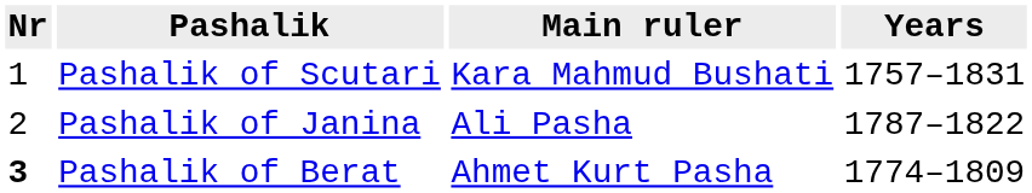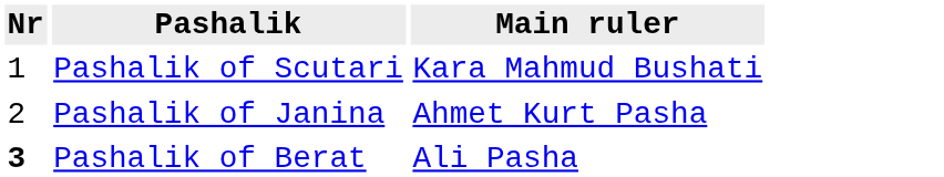- column: Years | 1757–1831 | 1787–1822 | 1774–1809
Pashalik of Janina | Main ruler: Ali Pasha -> Ahmet Kurt Pasha
Pashalik of Berat | Main ruler: Ahmet Kurt Pasha -> Ali Pasha
